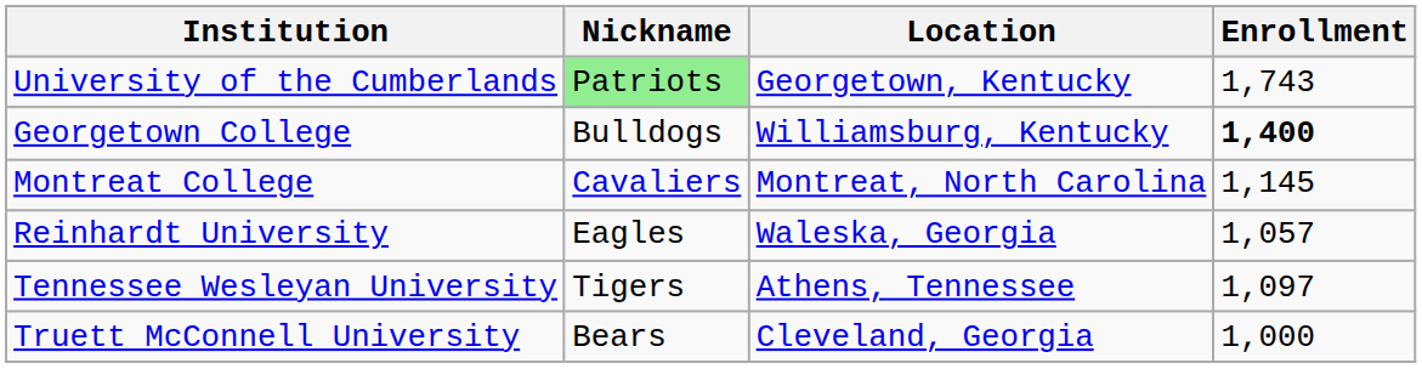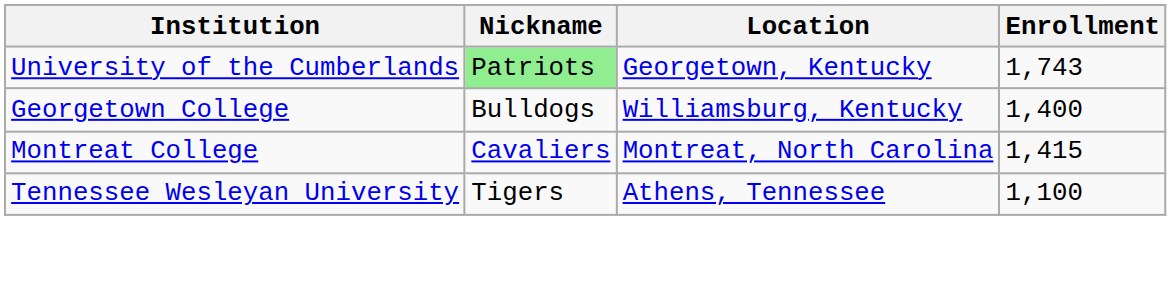Georgetown College | Enrollment: bold -> normal
Montreat College | Enrollment: 1,145 -> 1,415
- row: Reinhardt University | Eagles | Waleska, Georgia | 1,057
Tennessee Wesleyan University | Enrollment: 1,097 -> 1,100
- row: Truett McConnell University | Bears | Cleveland, Georgia | 1,000
